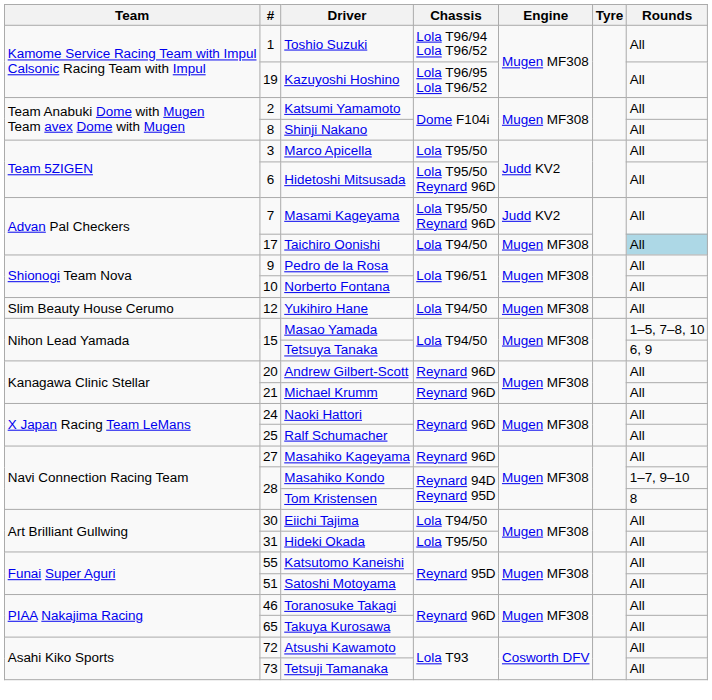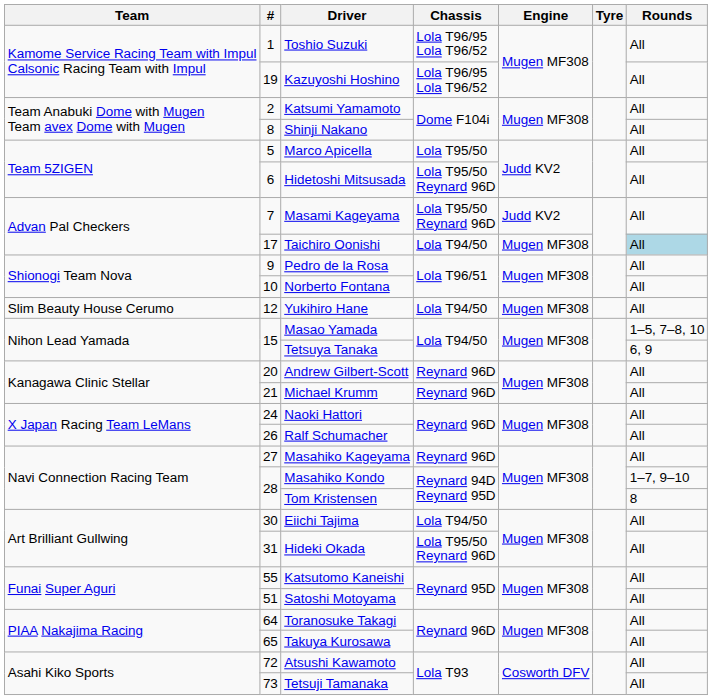Toshio Suzuki | Chassis: Lola T96/94 Lola T96/52 -> Lola T96/95 Lola T96/52
Marco Apicella | #: 3 -> 5
Ralf Schumacher | #: 25 -> 26
Hideki Okada | Chassis: Lola T95/50 -> Lola T95/50 Reynard 96D
Toranosuke Takagi | #: 46 -> 64
